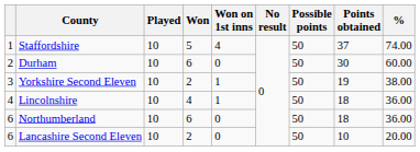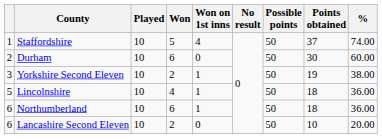Lincolnshire | column 1: 4 -> 5
Northumberland | Won on 1st inns: 0 -> 1
